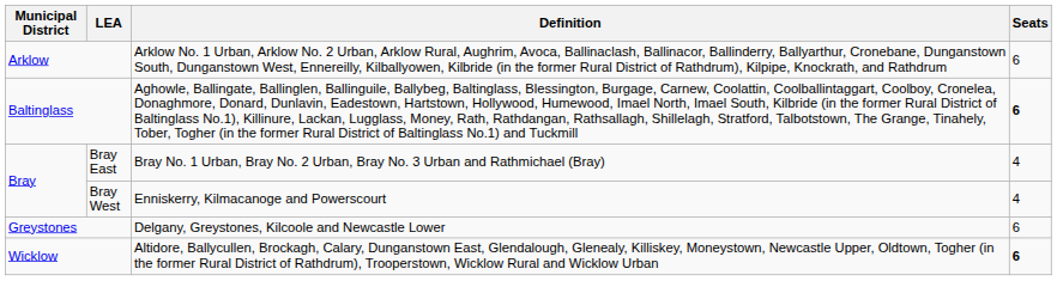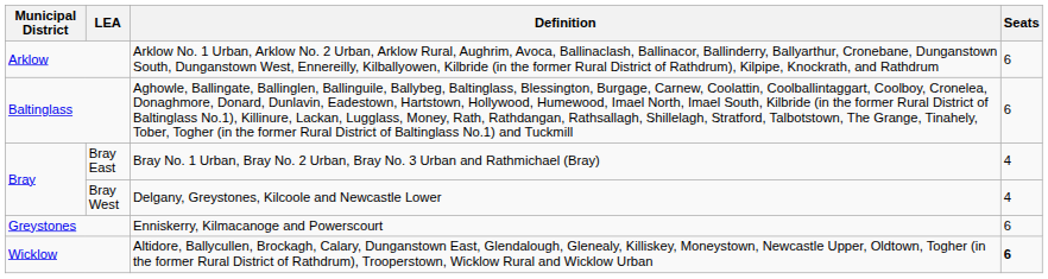Baltinglass | Seats: bold -> normal
Bray West | Definition: Enniskerry, Kilmacanoge and Powerscourt -> Delgany, Greystones, Kilcoole and Newcastle Lower
Greystones | Definition: Delgany, Greystones, Kilcoole and Newcastle Lower -> Enniskerry, Kilmacanoge and Powerscourt
